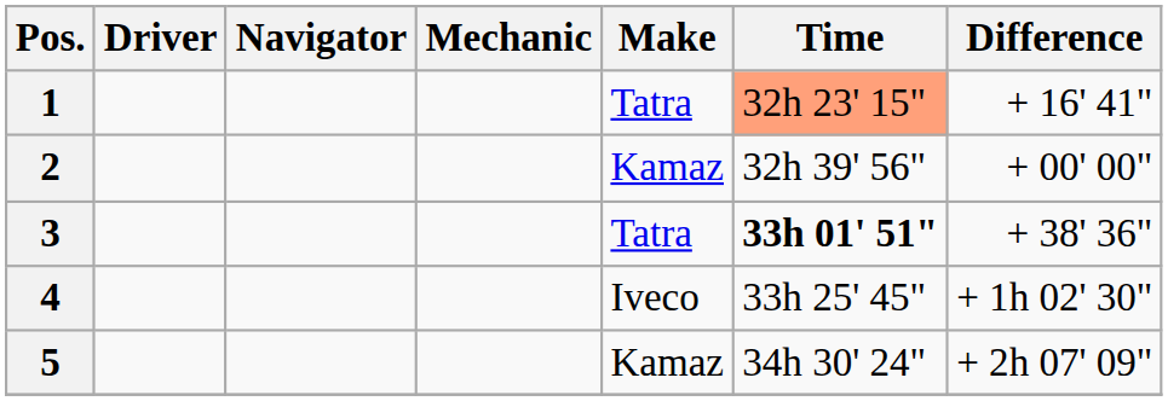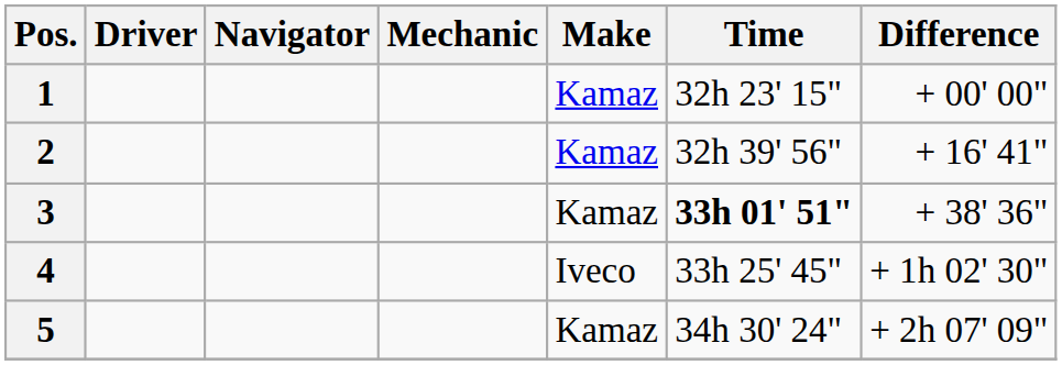1 | Make: Tatra -> Kamaz
1 | Time: lightsalmon background -> no background
1 | Difference: + 16' 41" -> + 00' 00"
2 | Difference: + 00' 00" -> + 16' 41"
3 | Make: Tatra -> Kamaz
